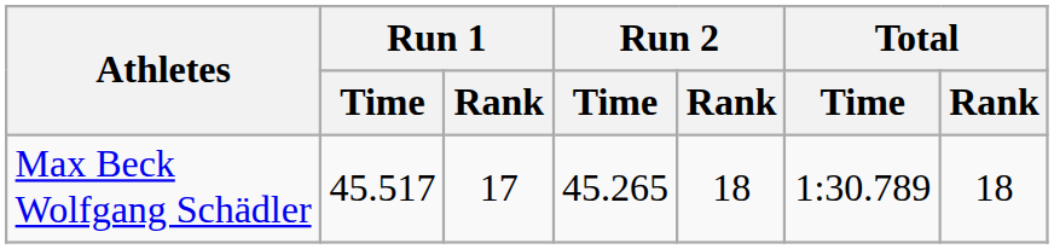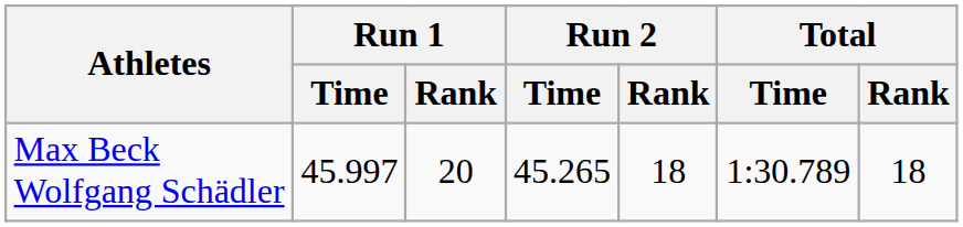Max Beck Wolfgang Schädler | Run 1 / Time: 45.517 -> 45.997
Max Beck Wolfgang Schädler | Run 1 / Rank: 17 -> 20
